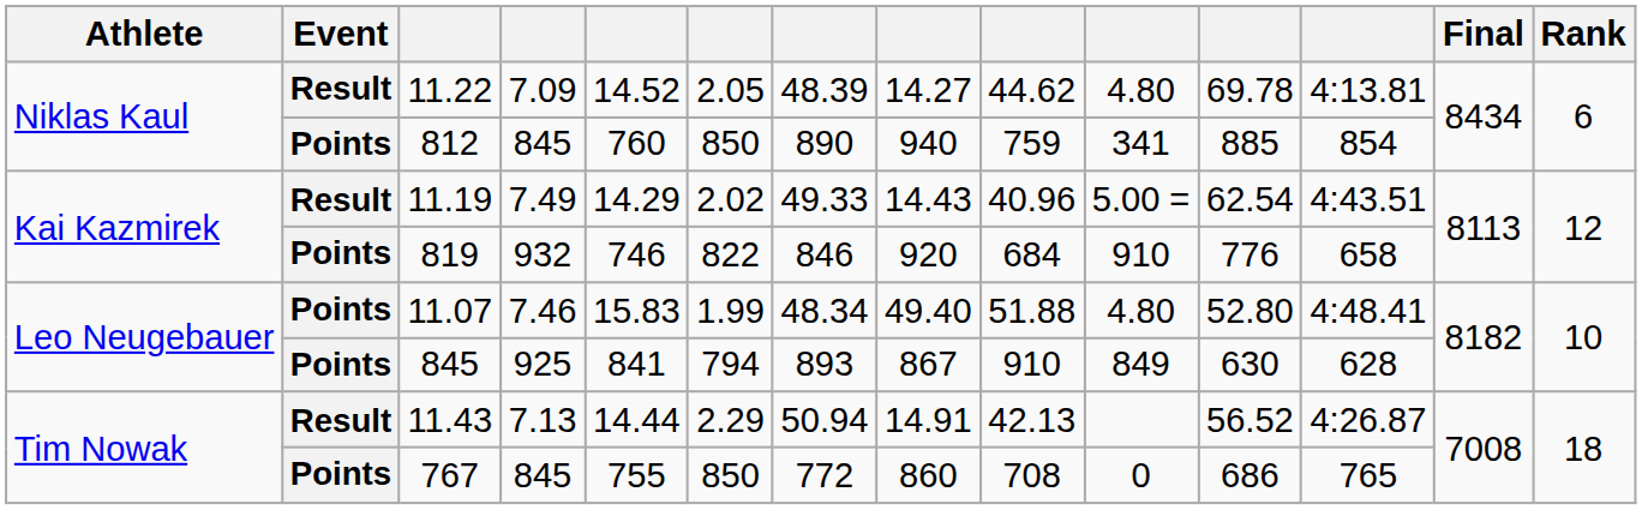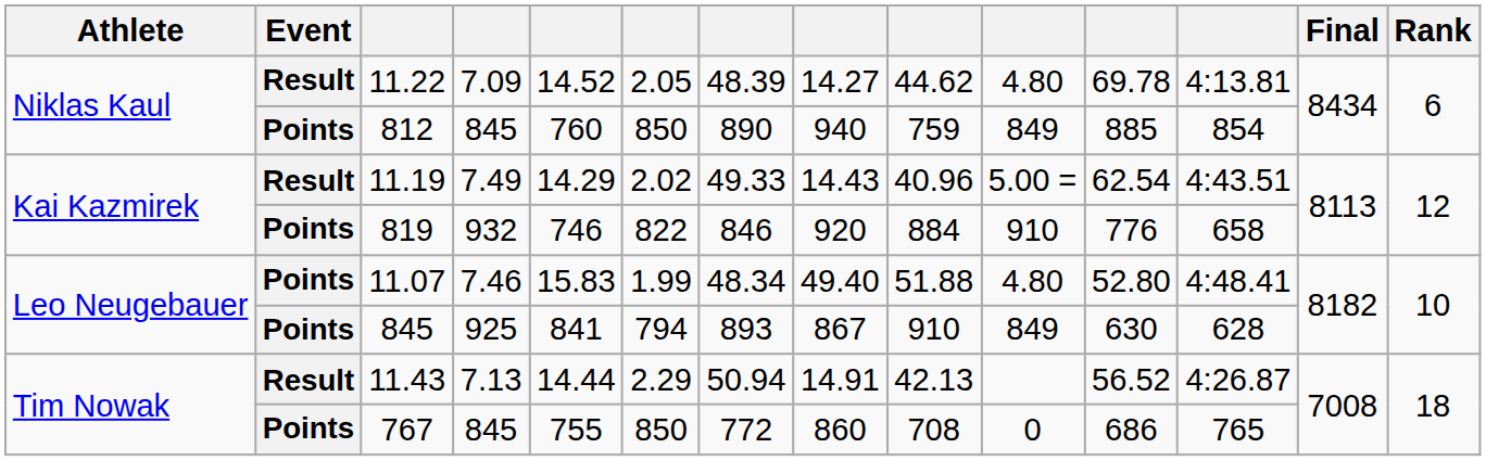812 | column 10: 341 -> 849
819 | column 9: 684 -> 884
